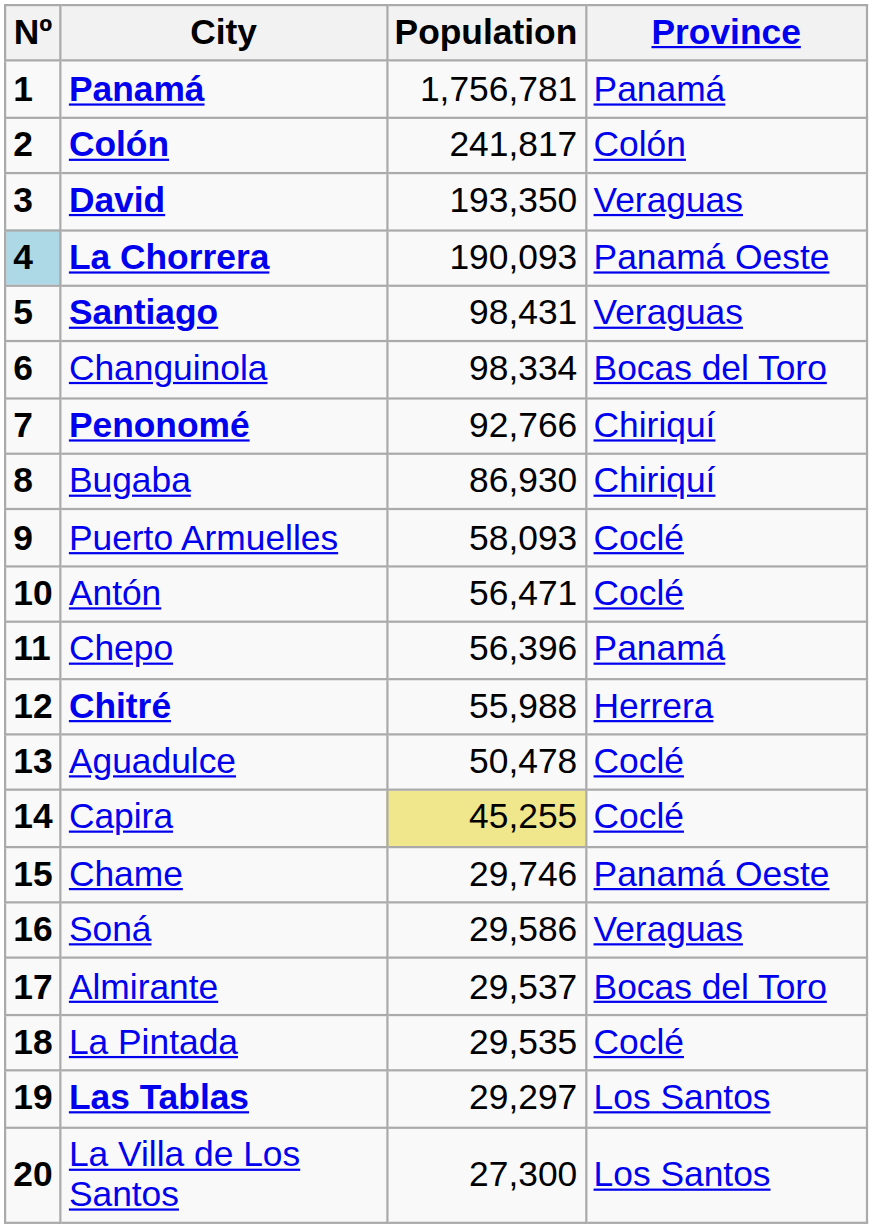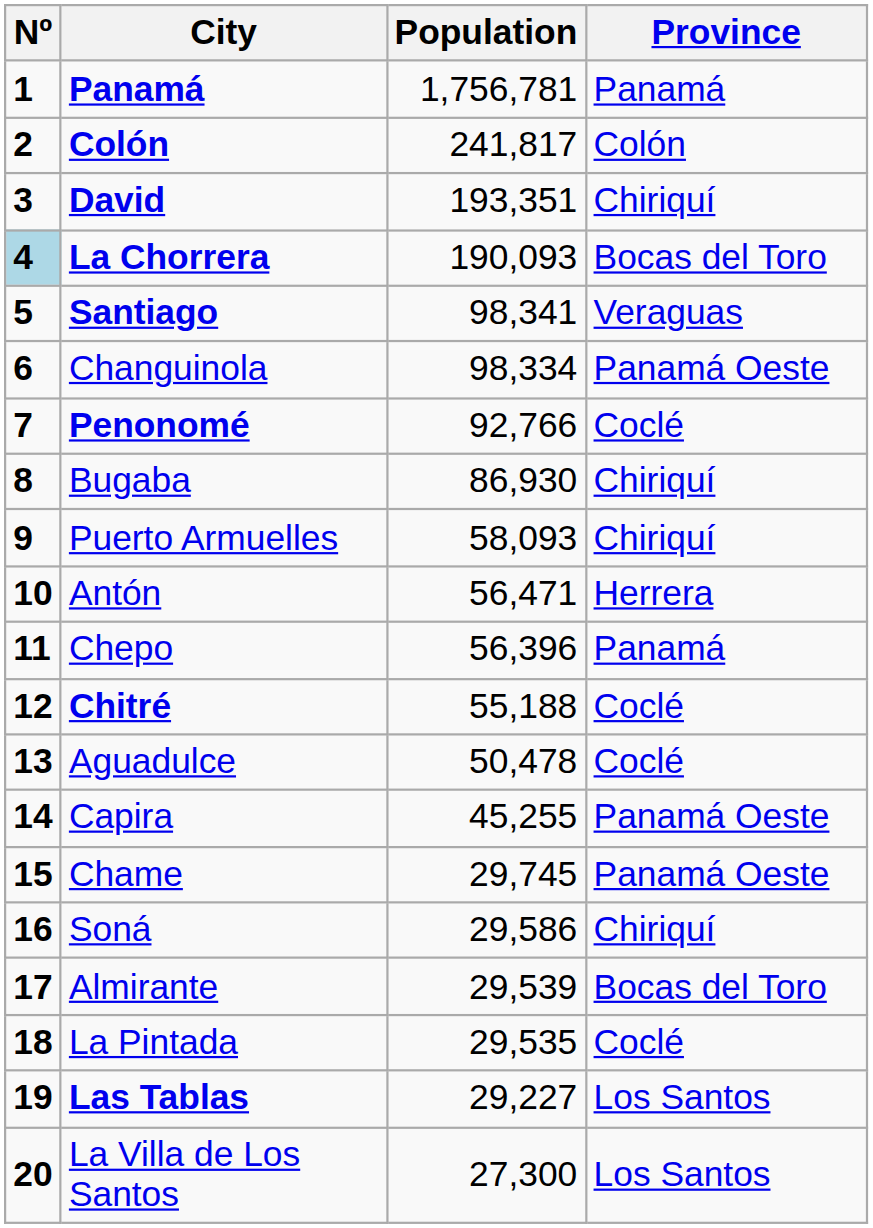David | Population: 193,350 -> 193,351
David | Province: Veraguas -> Chiriquí
La Chorrera | Province: Panamá Oeste -> Bocas del Toro
Santiago | Population: 98,431 -> 98,341
Changuinola | Province: Bocas del Toro -> Panamá Oeste
Penonomé | Province: Chiriquí -> Coclé
Puerto Armuelles | Province: Coclé -> Chiriquí
Antón | Province: Coclé -> Herrera
Chitré | Population: 55,988 -> 55,188
Chitré | Province: Herrera -> Coclé
Capira | Population: khaki background -> no background
Capira | Province: Coclé -> Panamá Oeste
Chame | Population: 29,746 -> 29,745
Soná | Province: Veraguas -> Chiriquí
Almirante | Population: 29,537 -> 29,539
Las Tablas | Population: 29,297 -> 29,227
